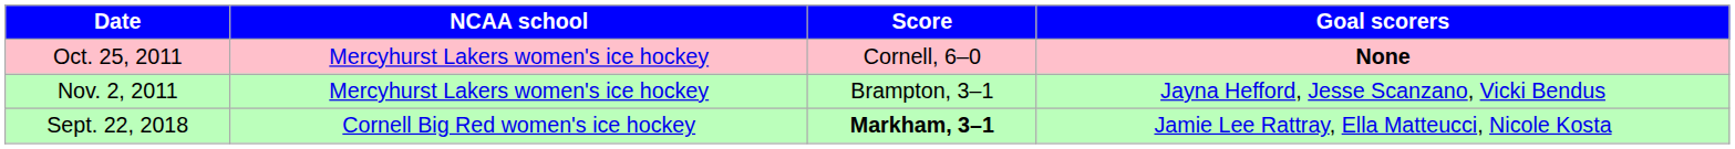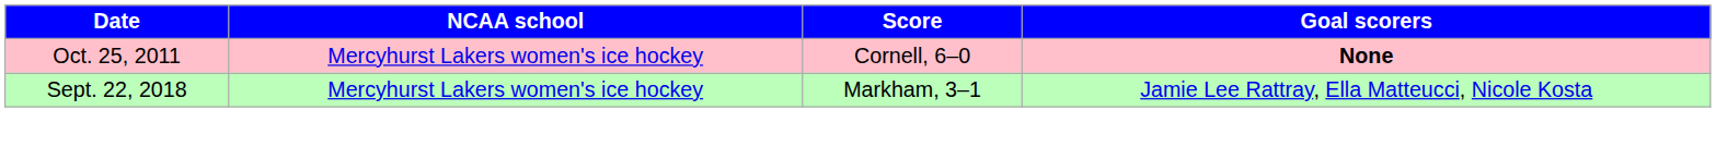- row: Nov. 2, 2011 | Mercyhurst Lakers women's ice hockey | Brampton, 3–1 | Jayna Hefford, Jesse Scanzano, Vicki Bendus
Sept. 22, 2018 | NCAA school: Cornell Big Red women's ice hockey -> Mercyhurst Lakers women's ice hockey
Sept. 22, 2018 | Score: bold -> normal
